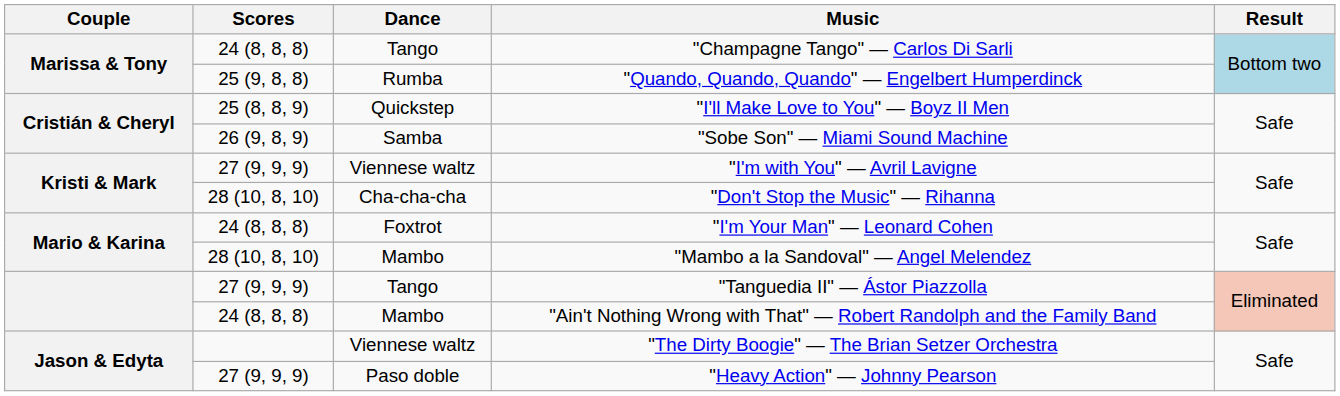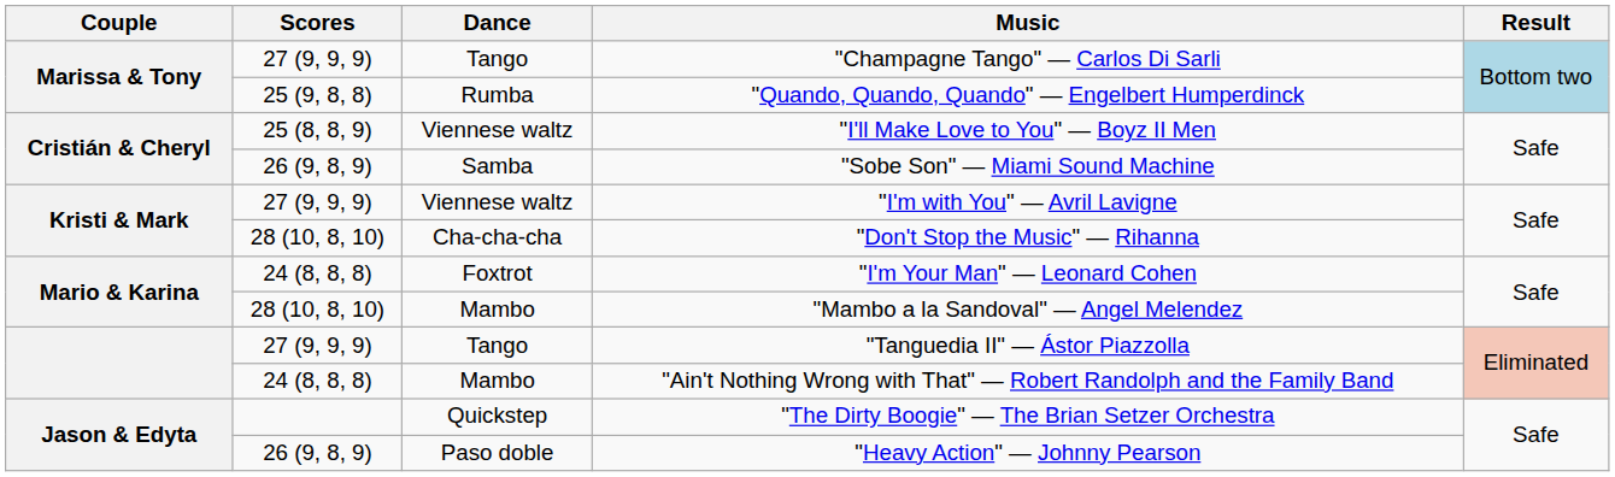"Champagne Tango" — Carlos Di Sarli | Scores: 24 (8, 8, 8) -> 27 (9, 9, 9)
"I'll Make Love to You" — Boyz II Men | Dance: Quickstep -> Viennese waltz
"The Dirty Boogie" — The Brian Setzer Orchestra | Dance: Viennese waltz -> Quickstep
"Heavy Action" — Johnny Pearson | Scores: 27 (9, 9, 9) -> 26 (9, 8, 9)
